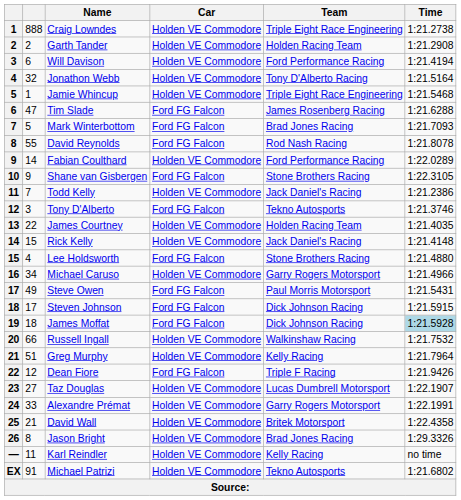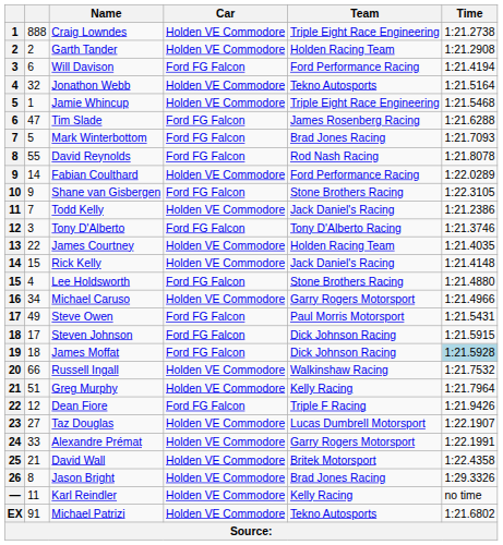Will Davison | Car: Holden VE Commodore -> Ford FG Falcon
Jonathon Webb | Team: Tony D'Alberto Racing -> Tekno Autosports
Tony D'Alberto | Team: Tekno Autosports -> Tony D'Alberto Racing
